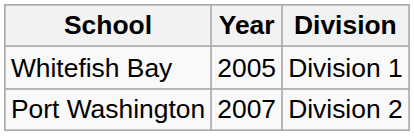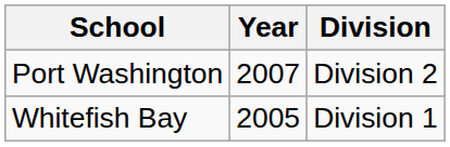rows swapped: Whitefish Bay <-> Port Washington
